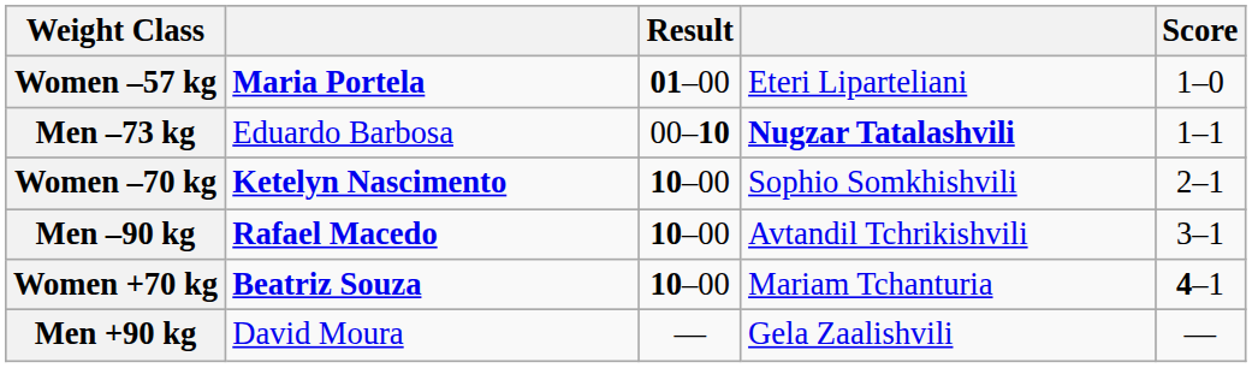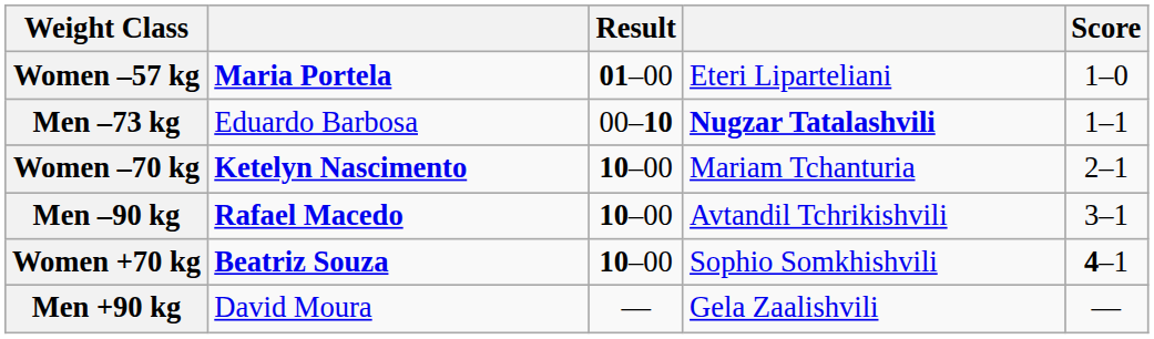Women –70 kg | column 4: Sophio Somkhishvili -> Mariam Tchanturia
Women +70 kg | column 4: Mariam Tchanturia -> Sophio Somkhishvili
